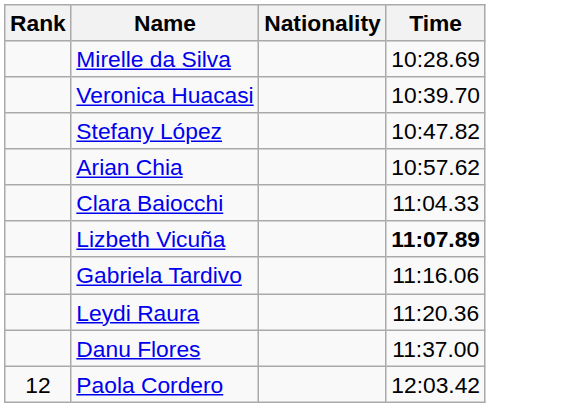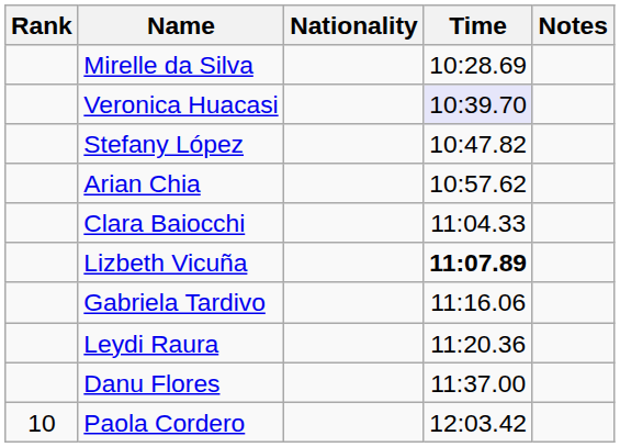+ column: Notes
Veronica Huacasi | Time: no background -> lavender background
Paola Cordero | Rank: 12 -> 10
